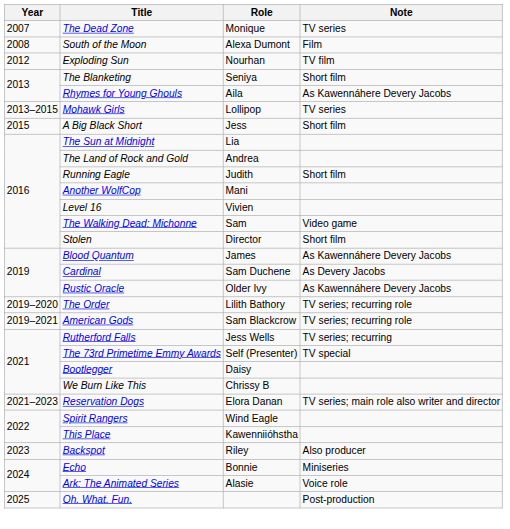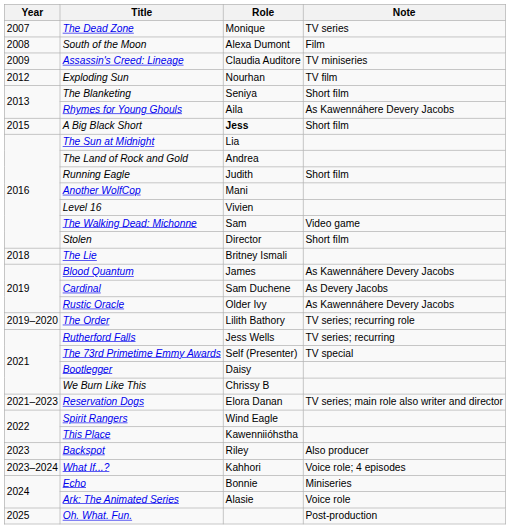+ row: 2009 | Assassin's Creed: Lineage | Claudia Auditore | TV miniseries
- row: 2013–2015 | Mohawk Girls | Lollipop | TV series
A Big Black Short | Role: normal -> bold
+ row: 2018 | The Lie | Britney Ismali
- row: 2019–2021 | American Gods | Sam Blackcrow | TV series; recurring role
+ row: 2023–2024 | What If...? | Kahhori | Voice role; 4 episodes
